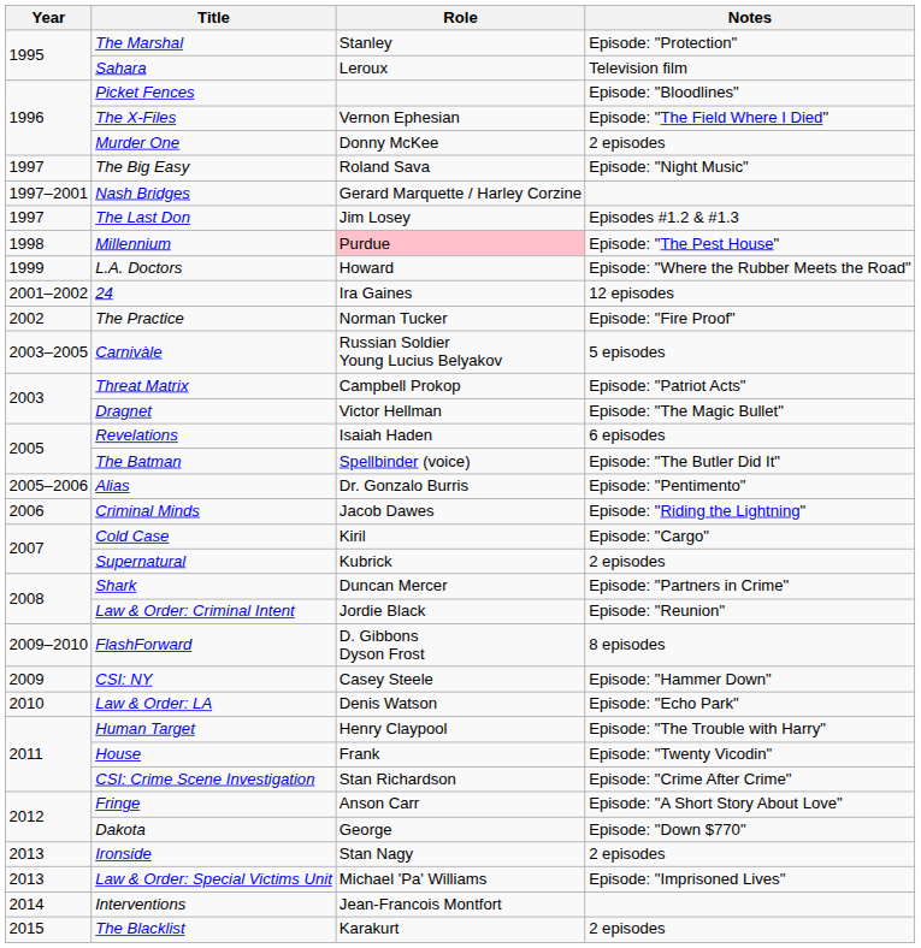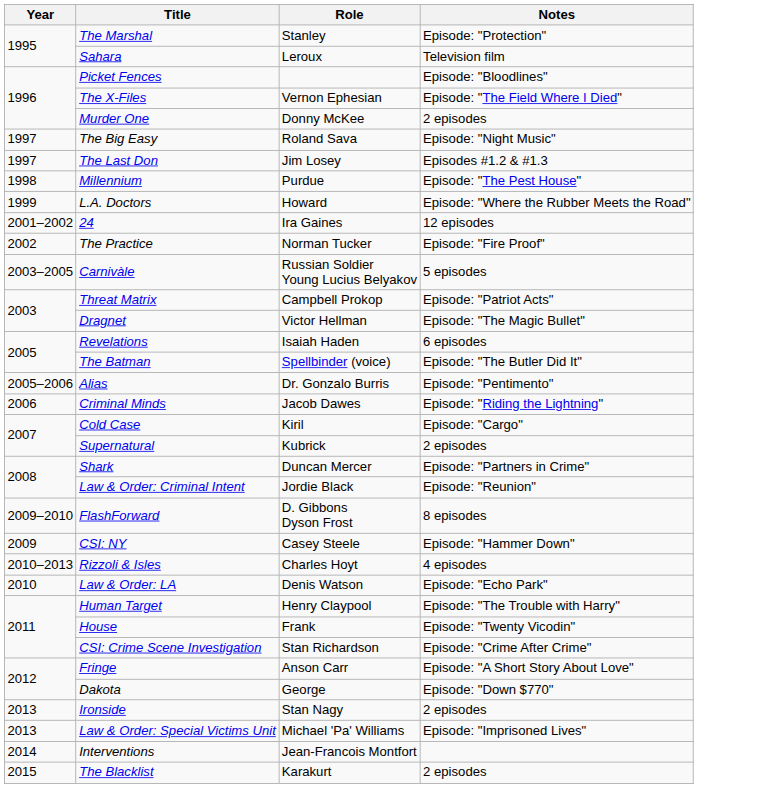- row: 1997–2001 | Nash Bridges | Gerard Marquette / Harley Corzine
Millennium | Role: pink background -> no background
+ row: 2010–2013 | Rizzoli & Isles | Charles Hoyt | 4 episodes
